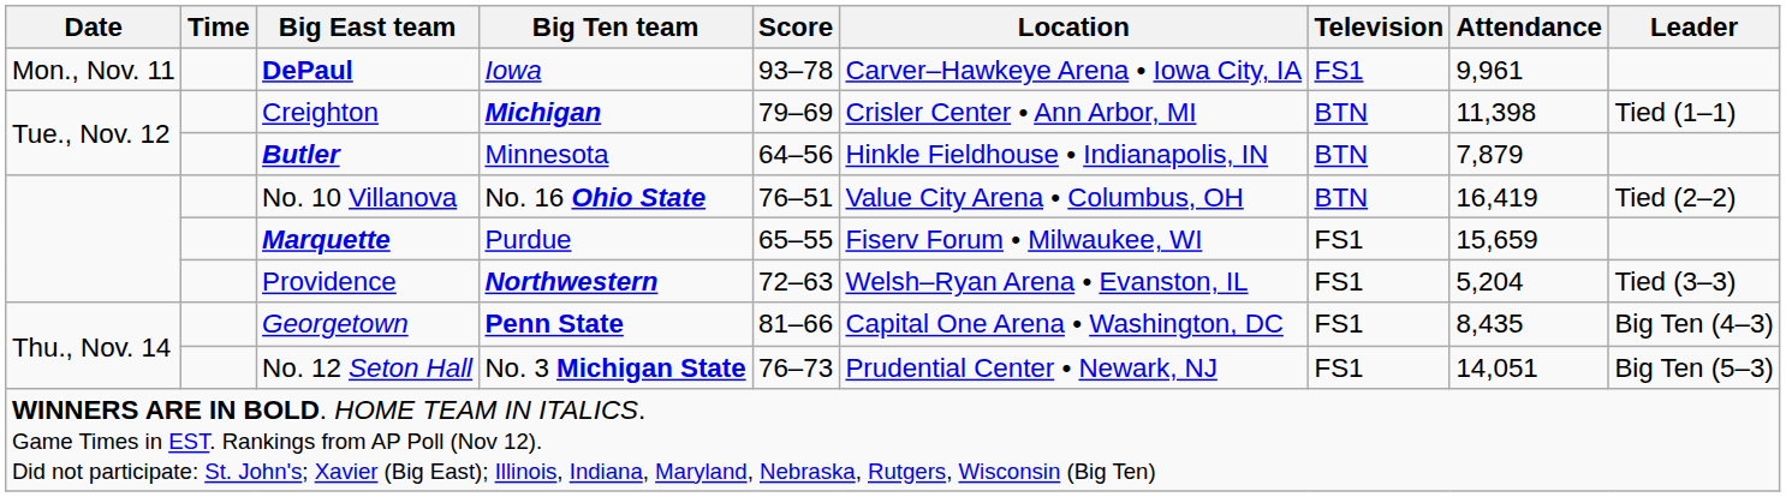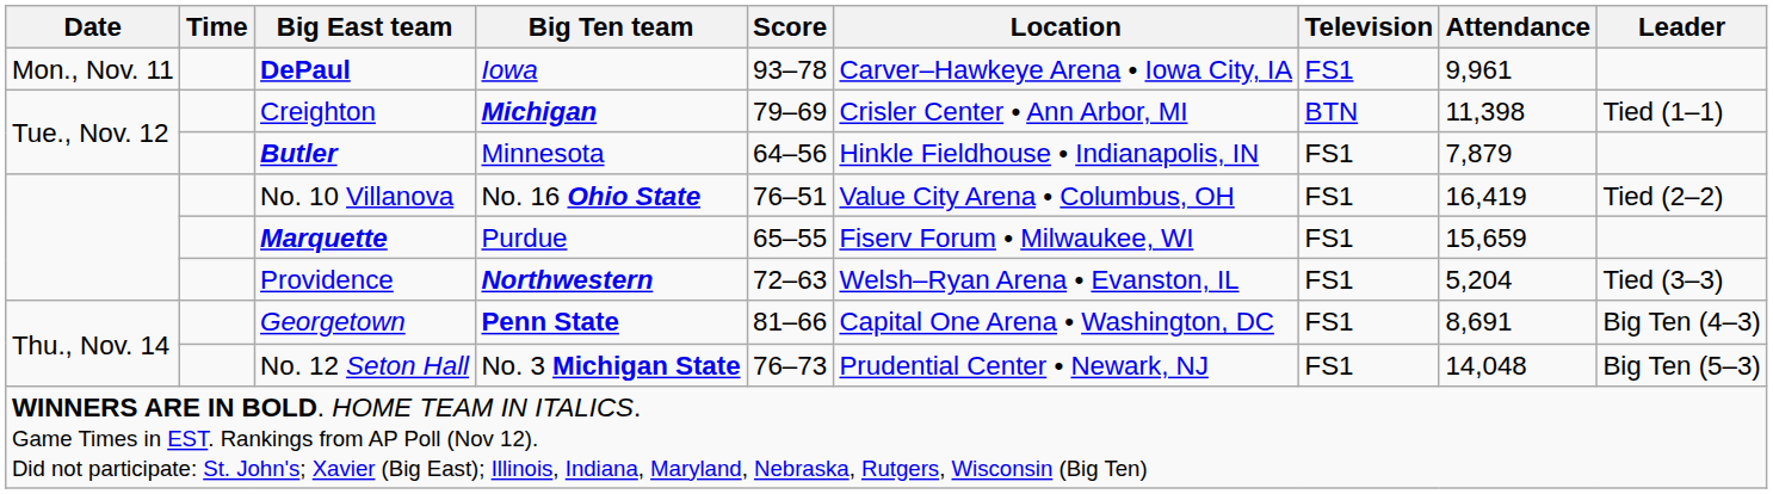Butler | Television: BTN -> FS1
No. 10 Villanova | Television: BTN -> FS1
Georgetown | Attendance: 8,435 -> 8,691
No. 12 Seton Hall | Attendance: 14,051 -> 14,048
